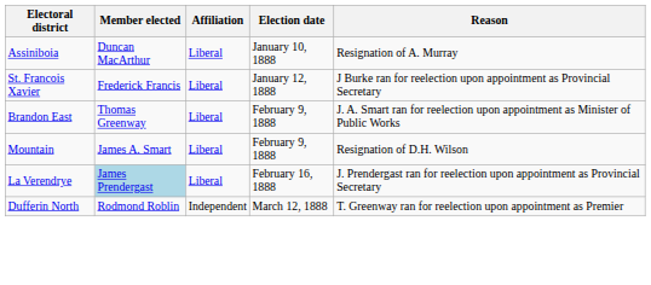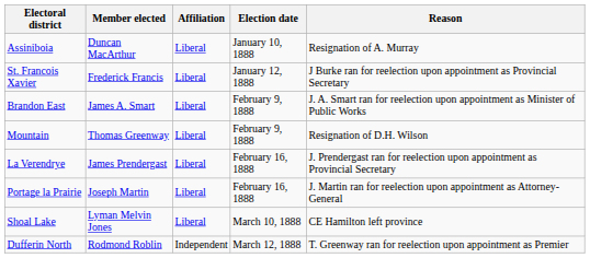Brandon East | Member elected: Thomas Greenway -> James A. Smart
Mountain | Member elected: James A. Smart -> Thomas Greenway
La Verendrye | Member elected: lightblue background -> no background
+ row: Portage la Prairie | Joseph Martin | Liberal | February 16, 1888 | J. Martin ran for reelection upon appointment as Attorney-General
+ row: Shoal Lake | Lyman Melvin Jones | Liberal | March 10, 1888 | CE Hamilton left province
